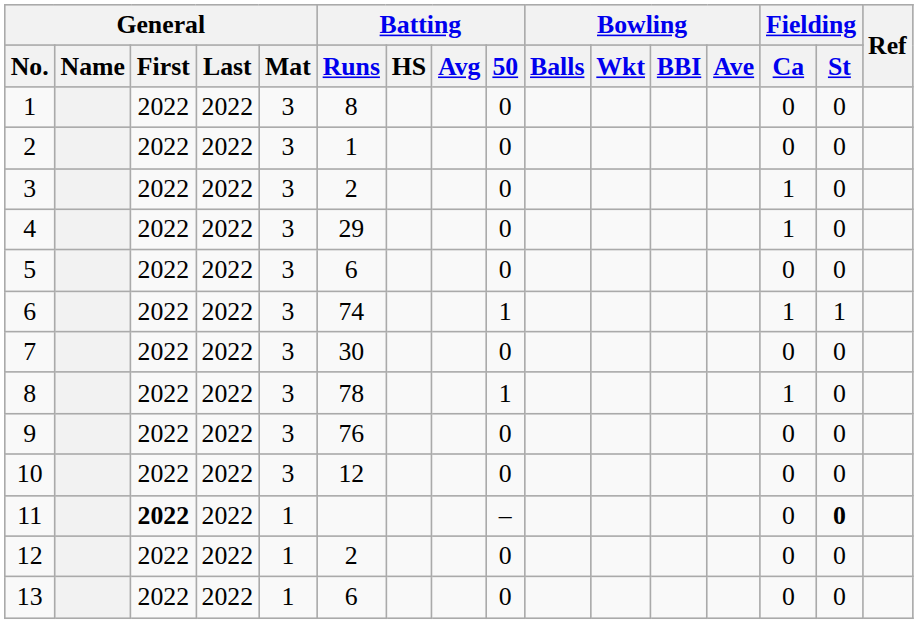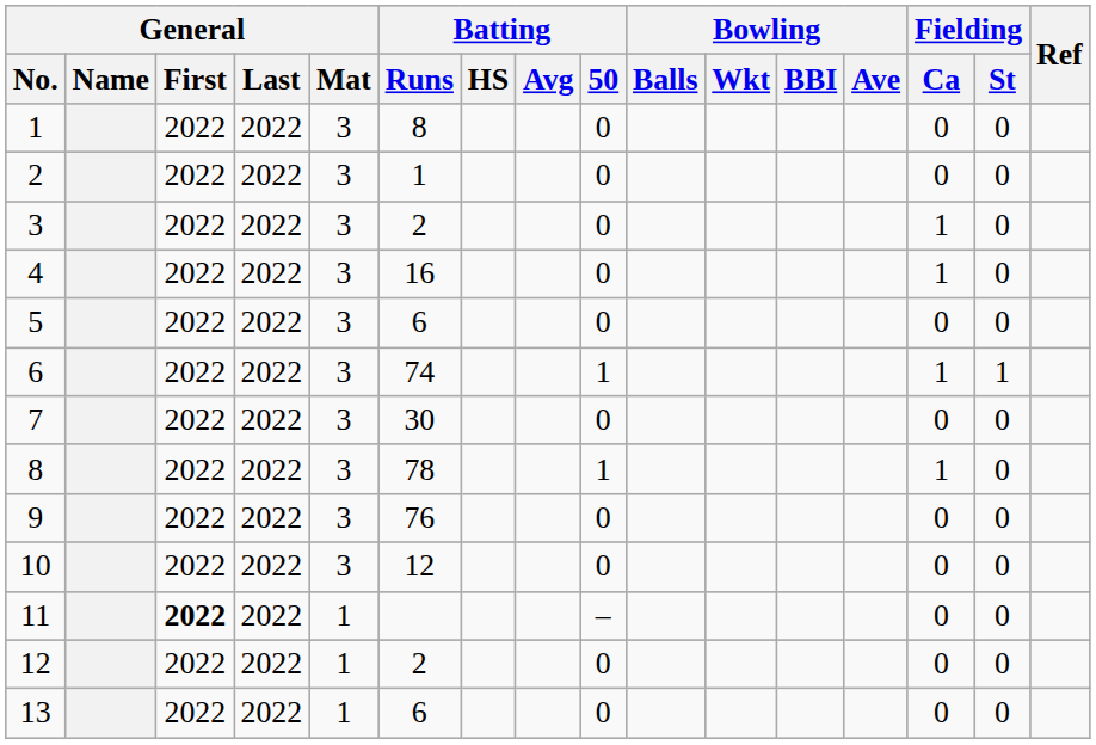4 | Batting / Runs: 29 -> 16
11 | Fielding / St: bold -> normal
